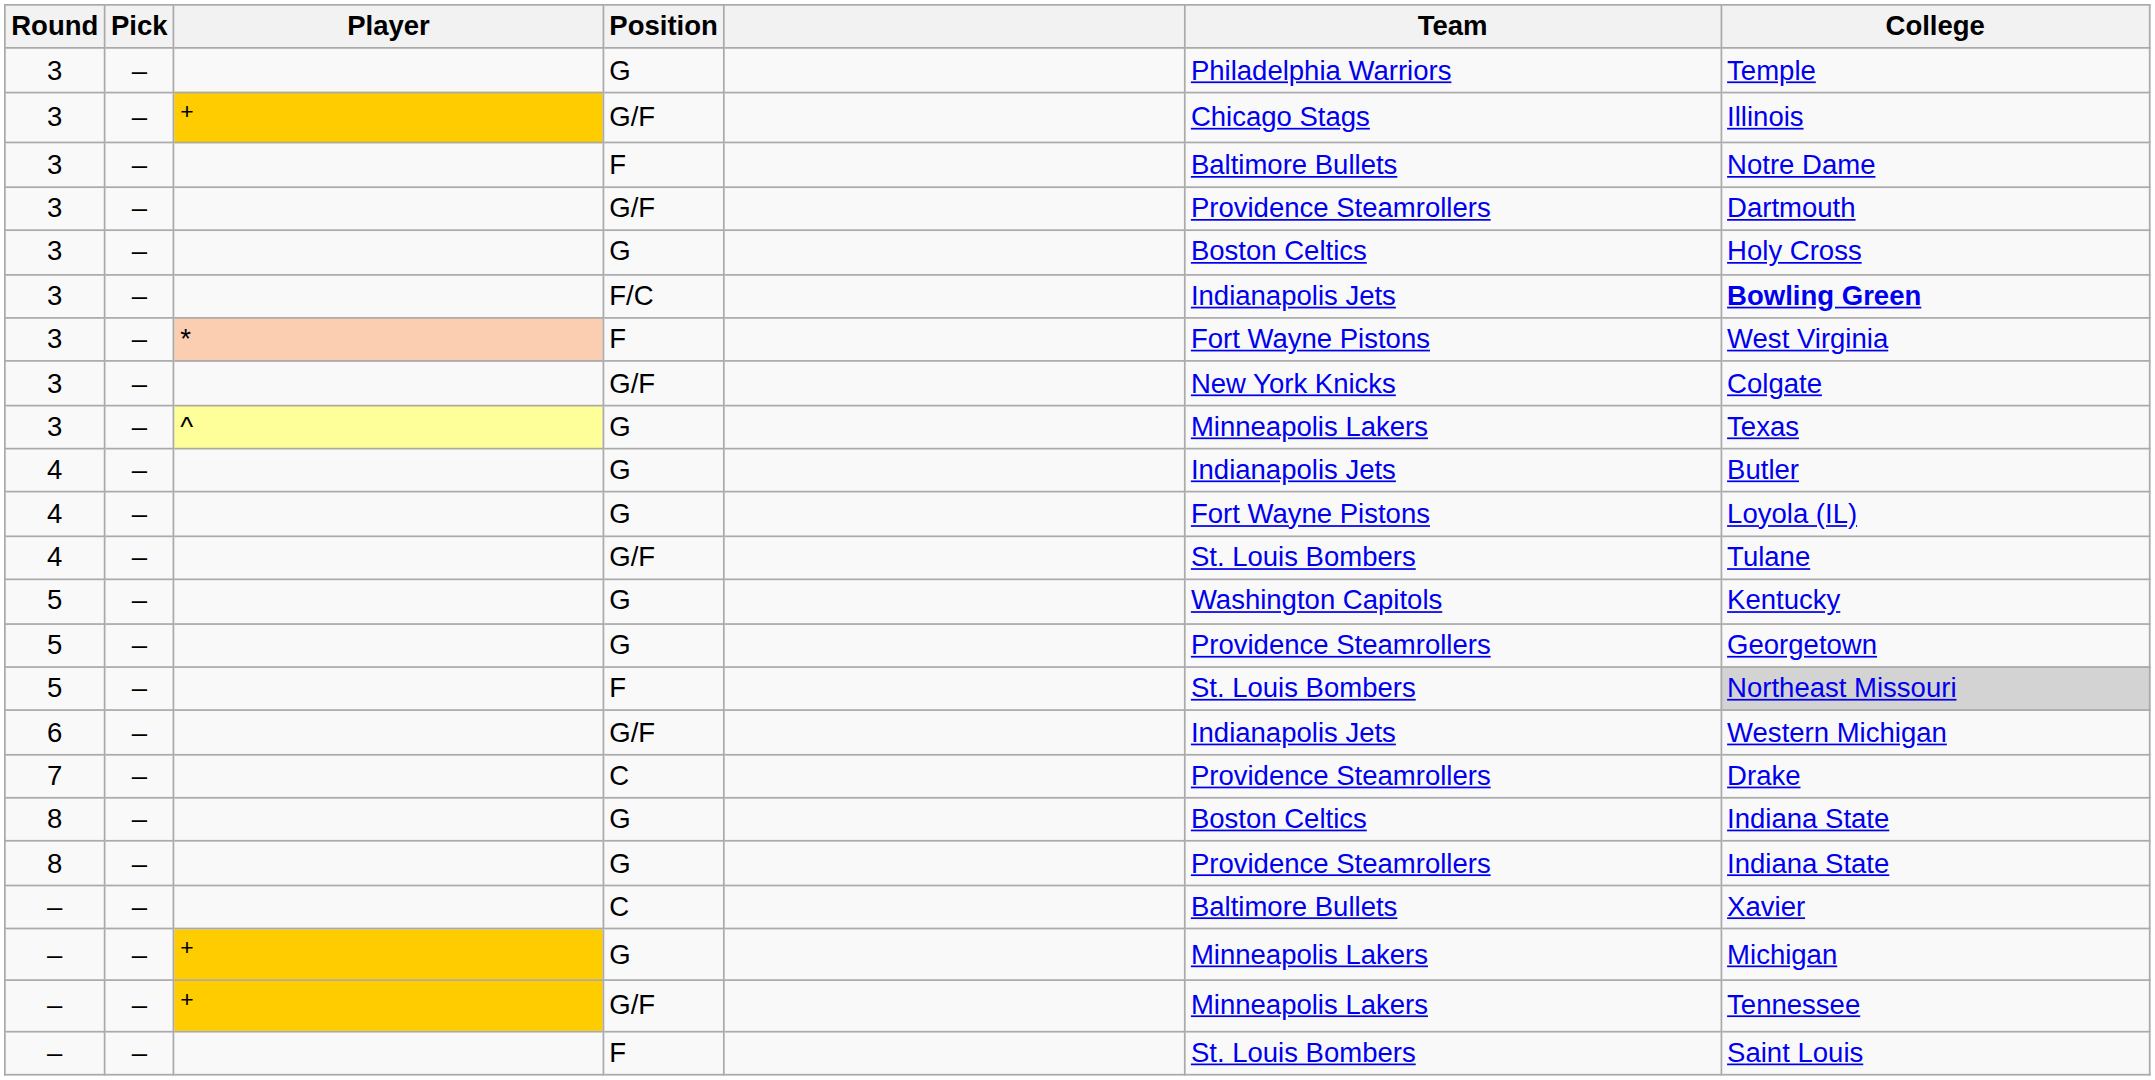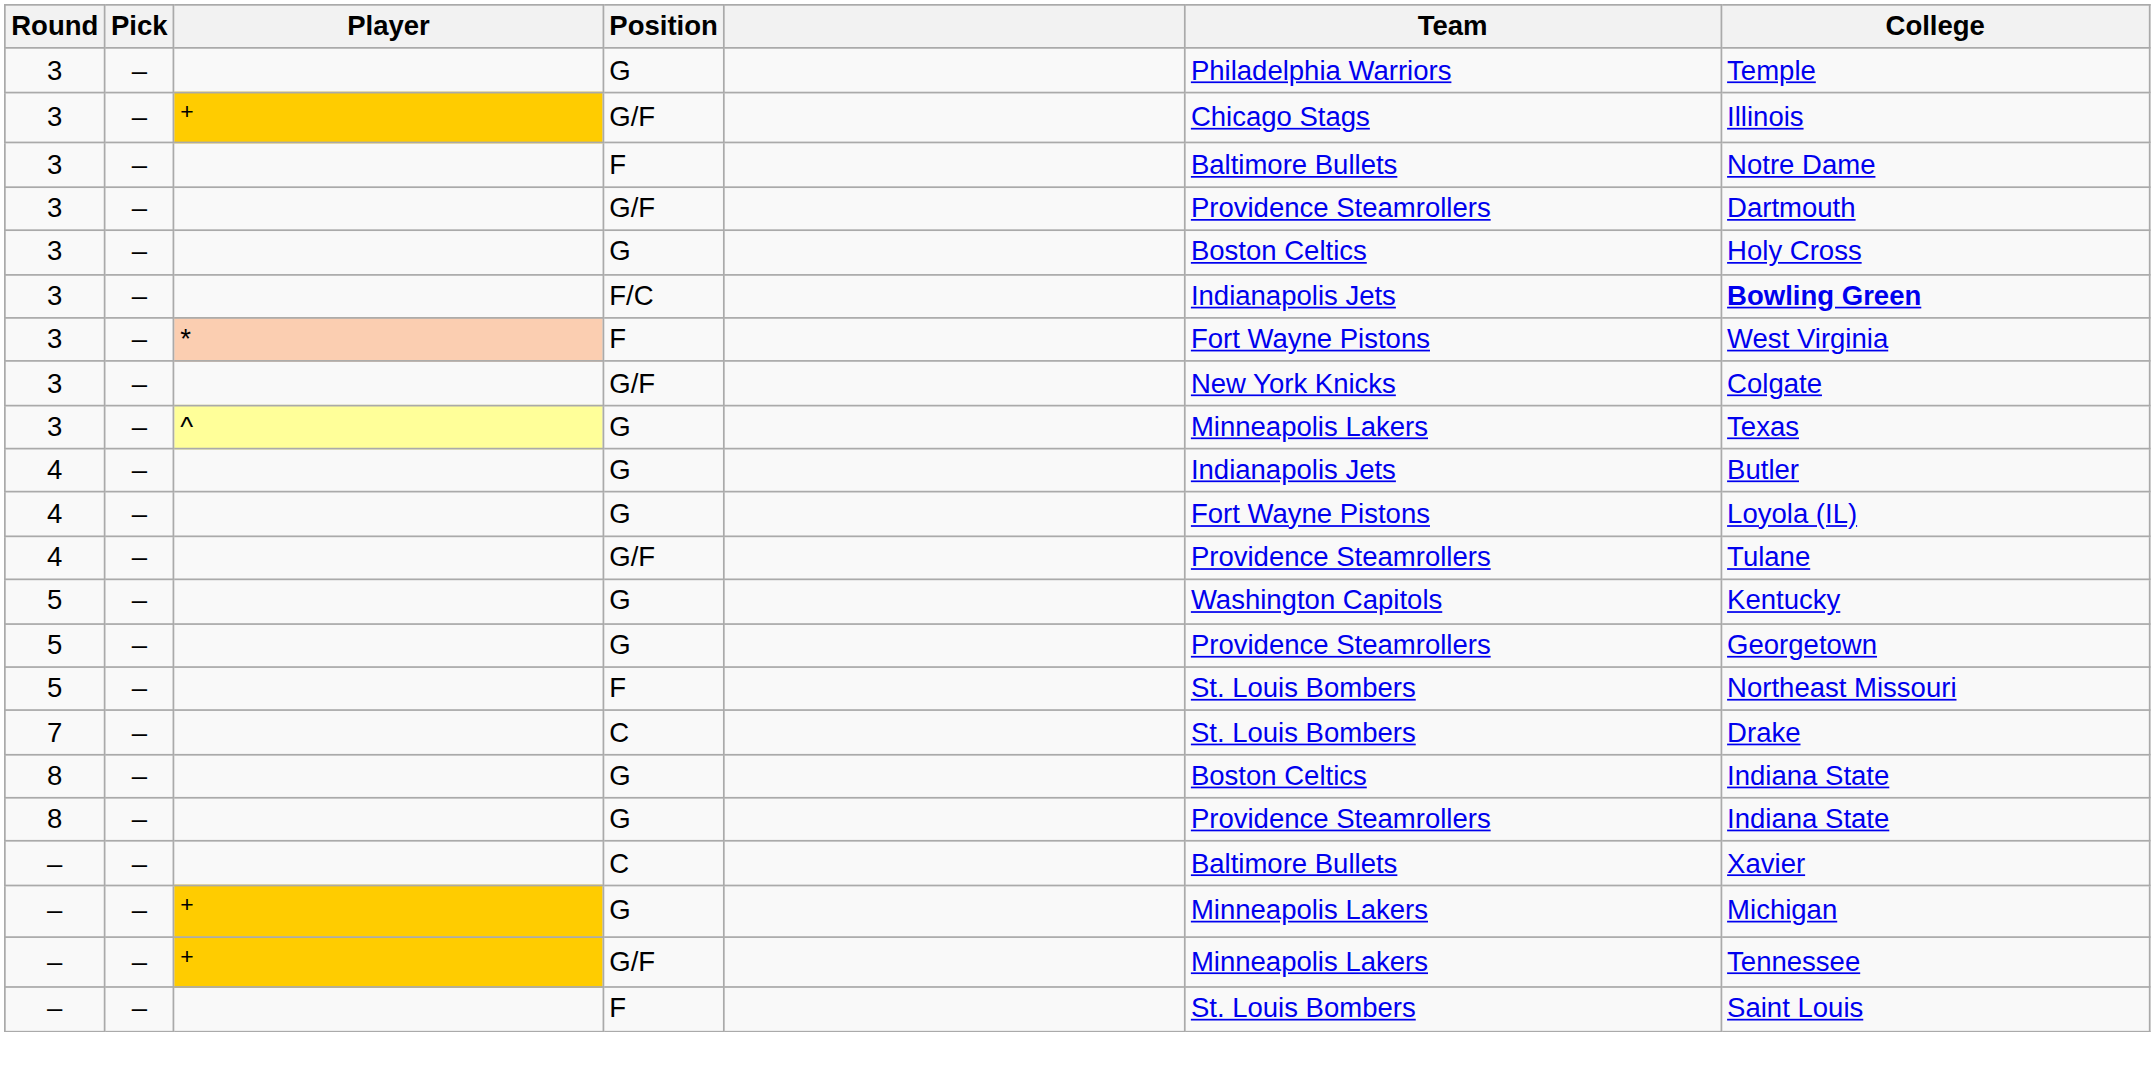4 / G/F | Team: St. Louis Bombers -> Providence Steamrollers
5 / F | College: lightgrey background -> no background
- row: 6 | – | G/F | Indianapolis Jets | Western Michigan
7 | Team: Providence Steamrollers -> St. Louis Bombers
